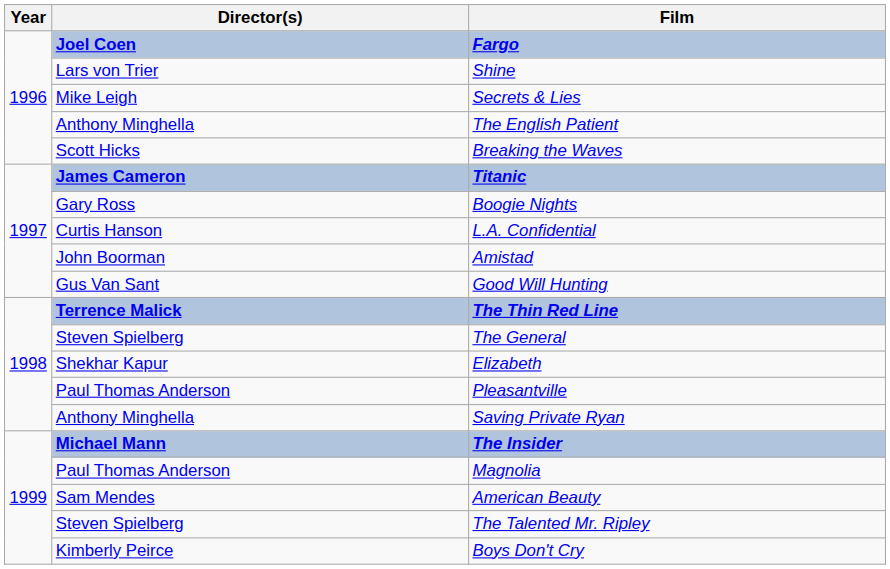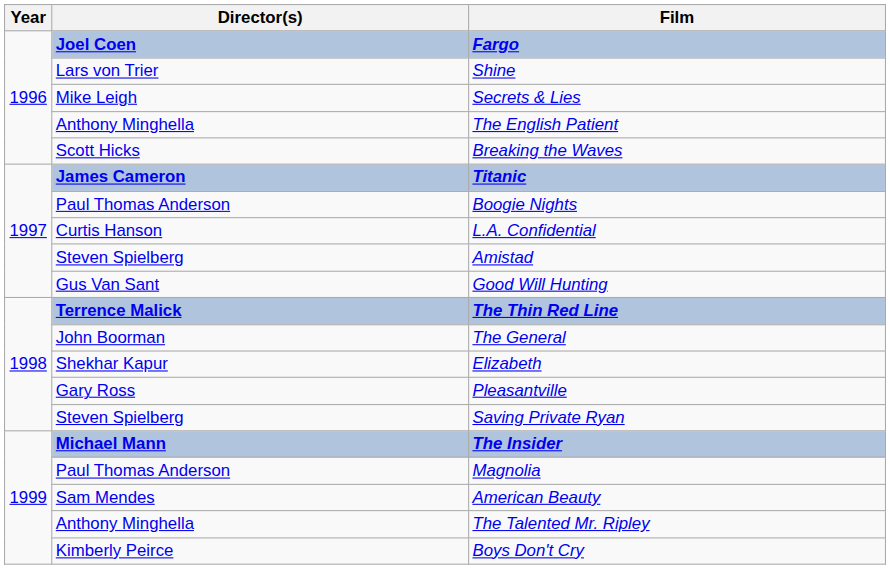Boogie Nights | Director(s): Gary Ross -> Paul Thomas Anderson
Amistad | Director(s): John Boorman -> Steven Spielberg
The General | Director(s): Steven Spielberg -> John Boorman
Pleasantville | Director(s): Paul Thomas Anderson -> Gary Ross
Saving Private Ryan | Director(s): Anthony Minghella -> Steven Spielberg
The Talented Mr. Ripley | Director(s): Steven Spielberg -> Anthony Minghella
